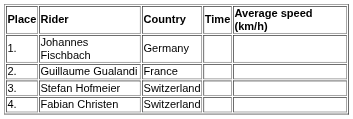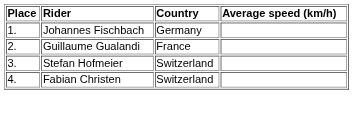- column: Time
